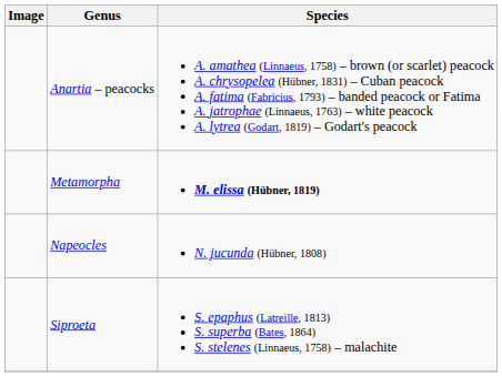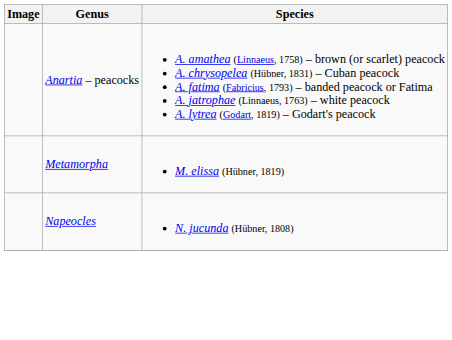Metamorpha | Species: bold -> normal
- row: Siproeta | S. epaphus (Latreille, 1813) S. superba (Bates, 1864) S. stelenes (Linnaeus, 1758) – malachite
